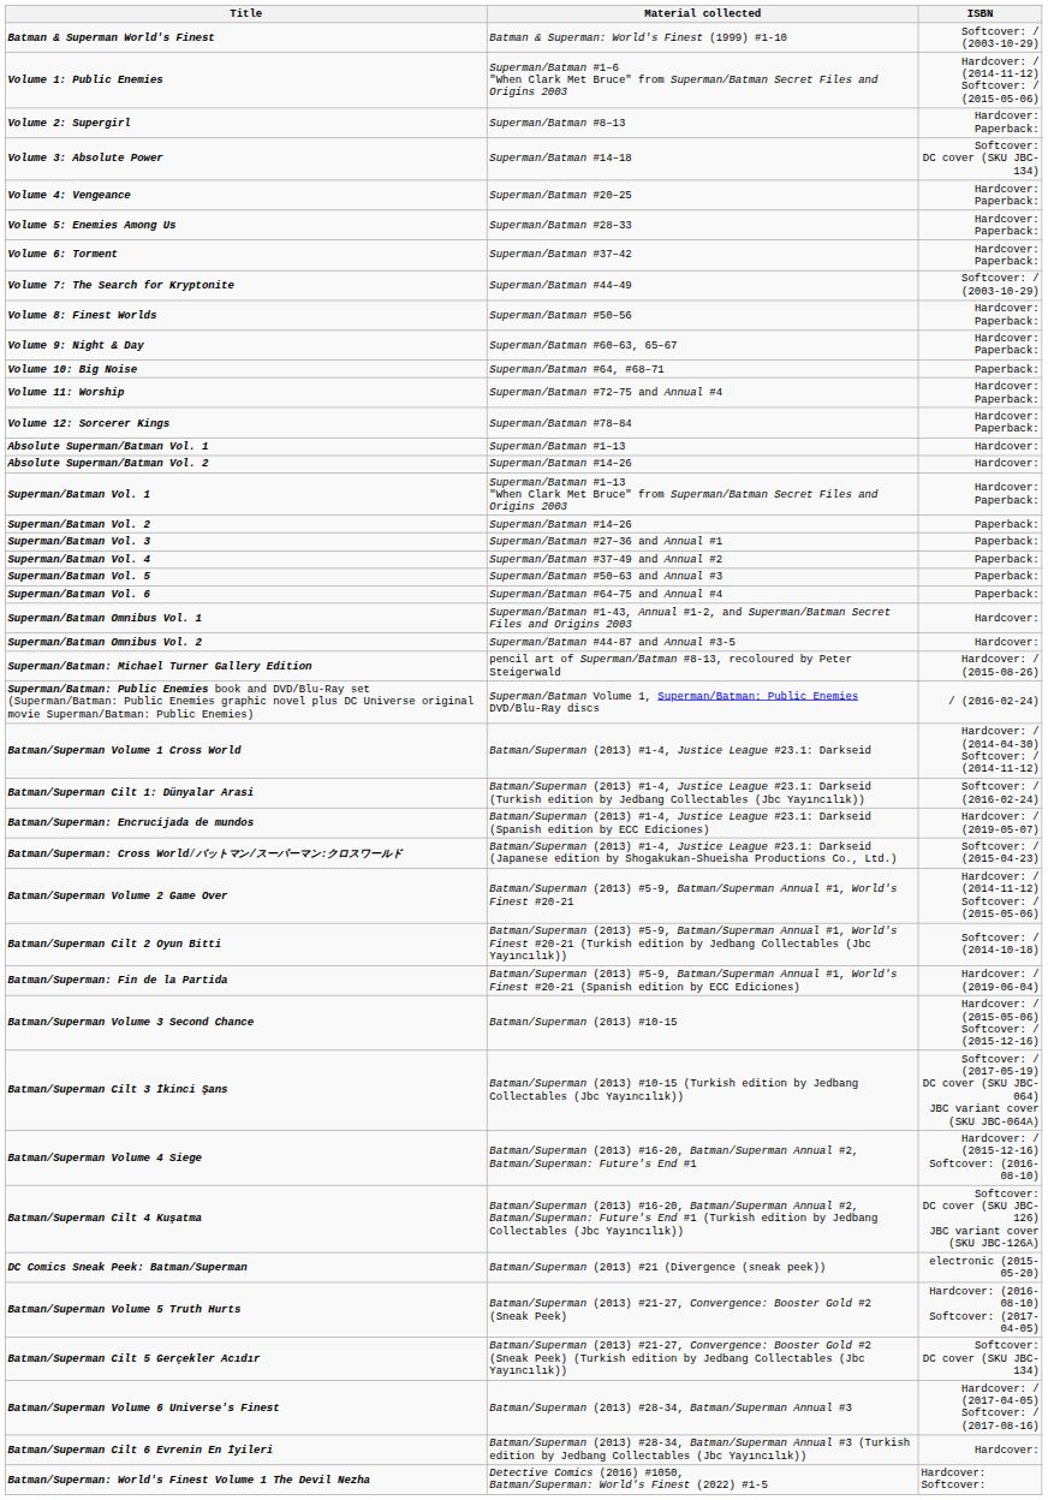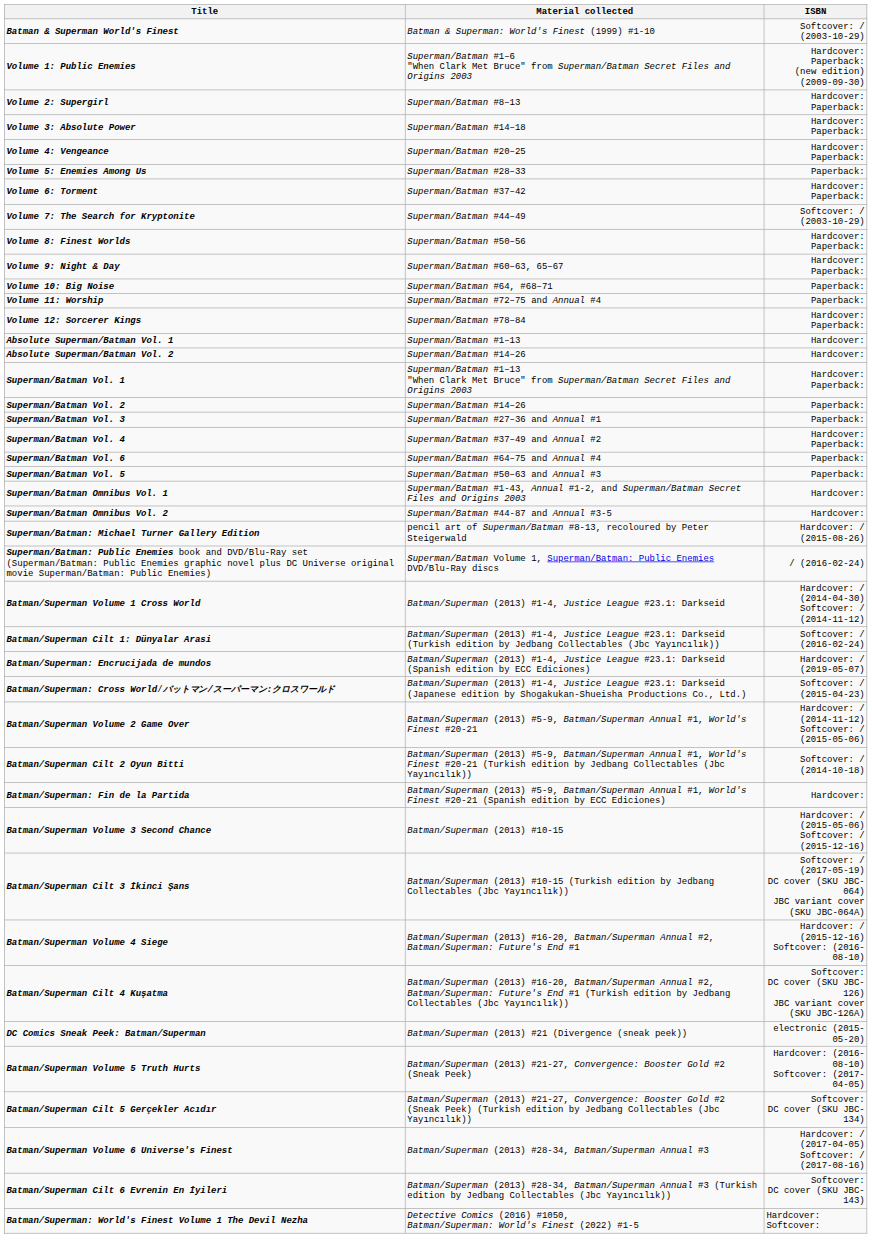Volume 1: Public Enemies | ISBN: Hardcover: / (2014-11-12) Softcover: / (2015-05-06) -> Hardcover: Paperback: (new edition) (2009-09-30)
Volume 3: Absolute Power | ISBN: Softcover: DC cover (SKU JBC-134) -> Hardcover: Paperback:
Volume 5: Enemies Among Us | ISBN: Hardcover: Paperback: -> Paperback:
Volume 11: Worship | ISBN: Hardcover: Paperback: -> Paperback:
Superman/Batman Vol. 4 | ISBN: Paperback: -> Hardcover: Paperback:
rows swapped: Superman/Batman Vol. 5 <-> Superman/Batman Vol. 6
Batman/Superman: Fin de la Partida | ISBN: Hardcover: / (2019-06-04) -> Hardcover:
Batman/Superman Cilt 6 Evrenin En İyileri | ISBN: Hardcover: -> Softcover: DC cover (SKU JBC-143)
